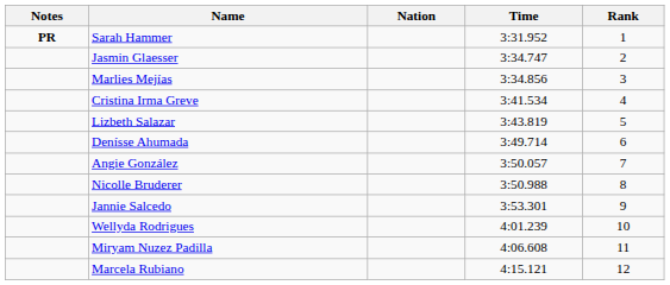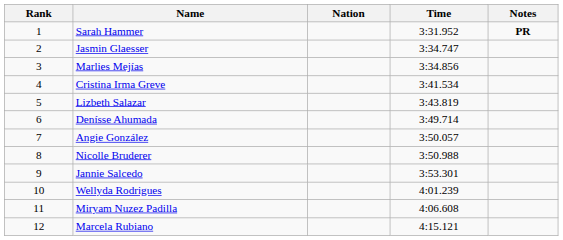columns swapped: Rank <-> Notes
